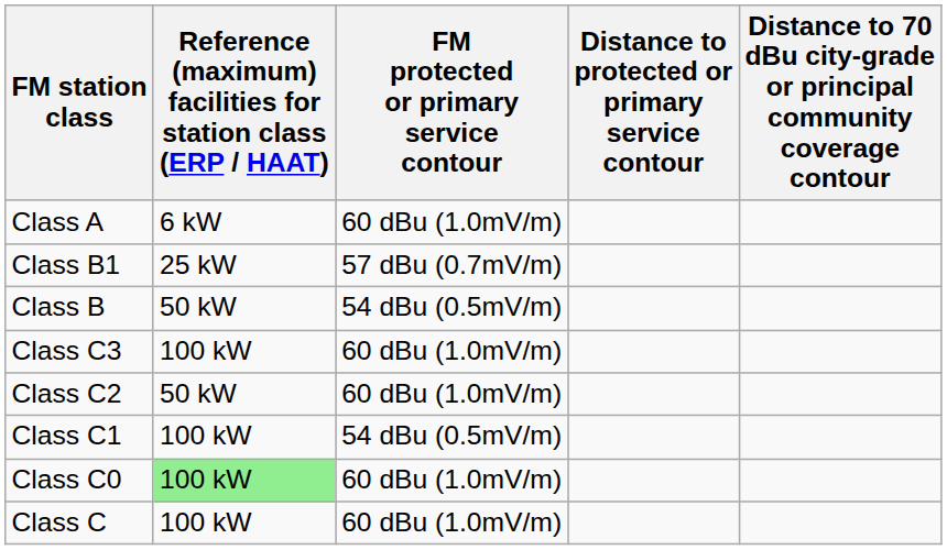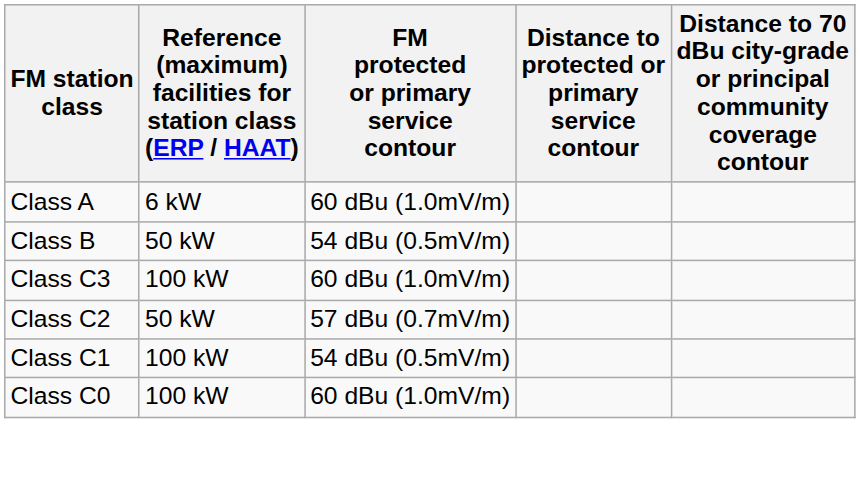- row: Class B1 | 25 kW | 57 dBu (0.7mV/m)
Class C2 | FM protected or primary service contour: 60 dBu (1.0mV/m) -> 57 dBu (0.7mV/m)
Class C0 | column 2: lightgreen background -> no background
- row: Class C | 100 kW | 60 dBu (1.0mV/m)
